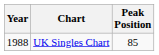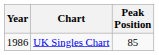UK Singles Chart | Year: 1988 -> 1986
